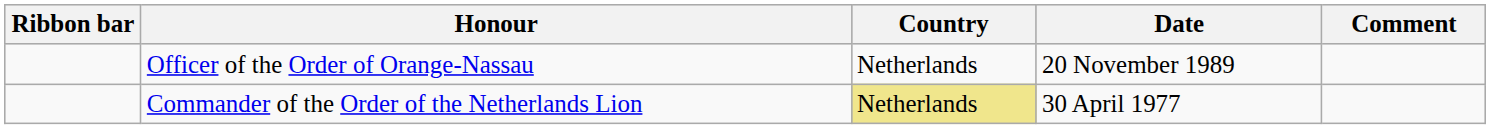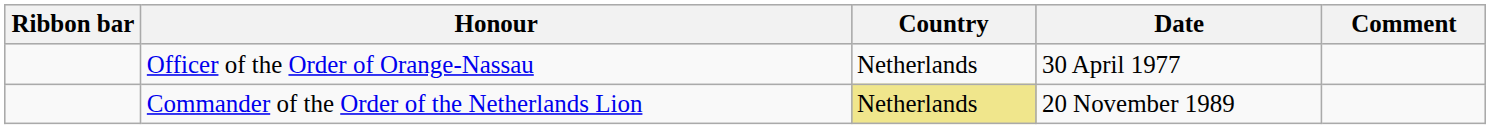Officer of the Order of Orange-Nassau | Date: 20 November 1989 -> 30 April 1977
Commander of the Order of the Netherlands Lion | Date: 30 April 1977 -> 20 November 1989
